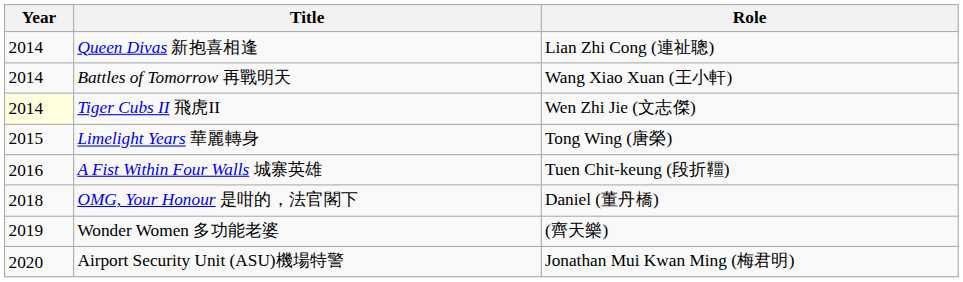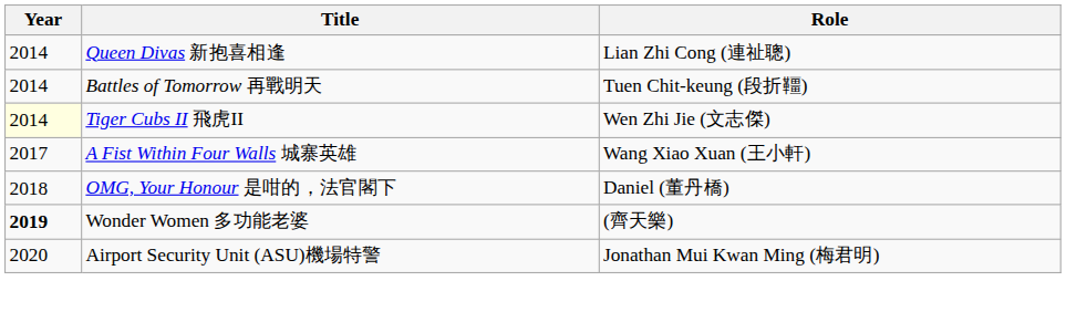Battles of Tomorrow 再戰明天 | Role: Wang Xiao Xuan (王小軒) -> Tuen Chit-keung (段折韁)
- row: 2015 | Limelight Years 華麗轉身 | Tong Wing (唐榮)
A Fist Within Four Walls 城寨英雄 | Year: 2016 -> 2017
A Fist Within Four Walls 城寨英雄 | Role: Tuen Chit-keung (段折韁) -> Wang Xiao Xuan (王小軒)
Wonder Women 多功能老婆 | Year: normal -> bold
